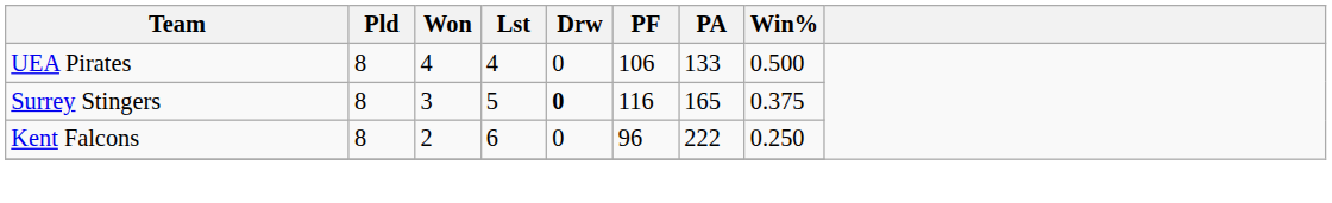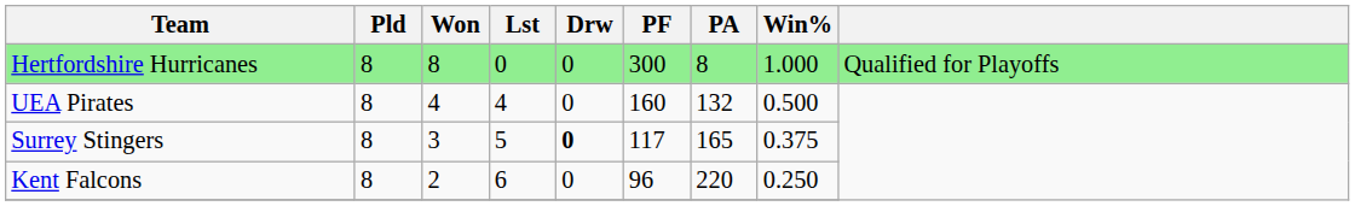+ row: Hertfordshire Hurricanes | 8 | 8 | 0 | 0 | 300 | 8 | 1.000 | Qualified for Playoffs
UEA Pirates | PF: 106 -> 160
UEA Pirates | PA: 133 -> 132
Surrey Stingers | PF: 116 -> 117
Kent Falcons | PA: 222 -> 220
